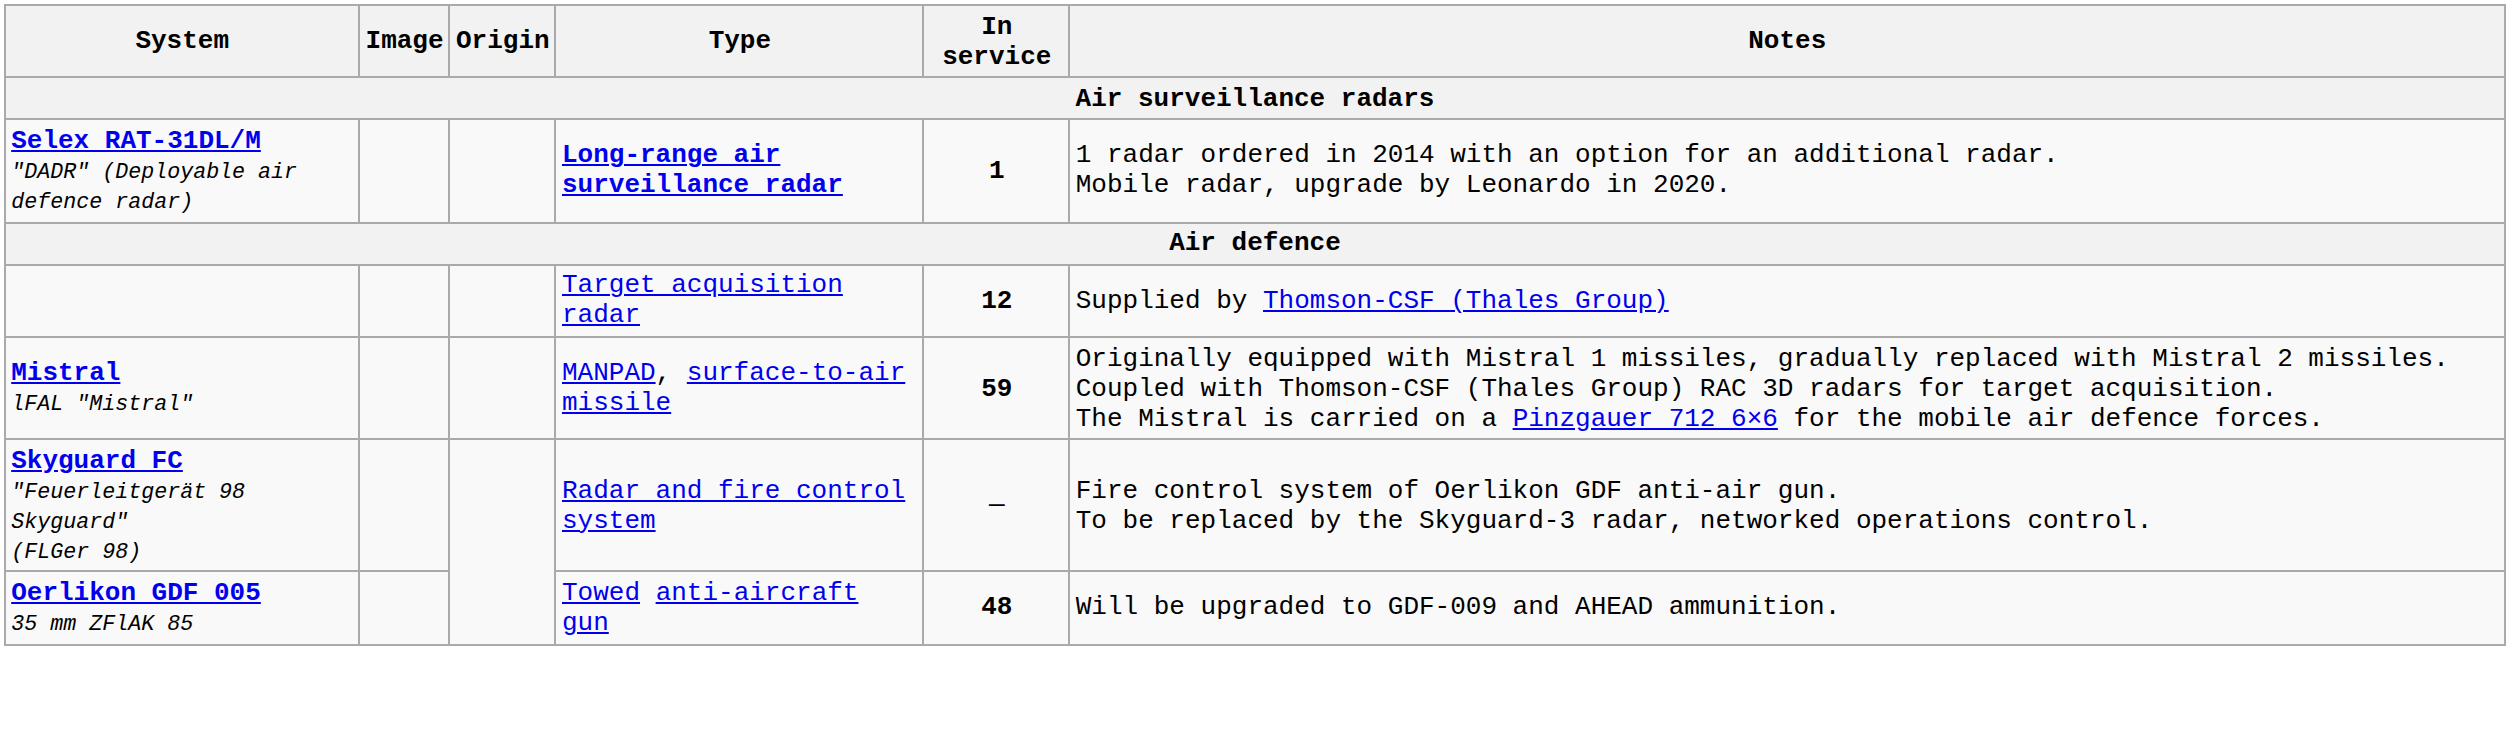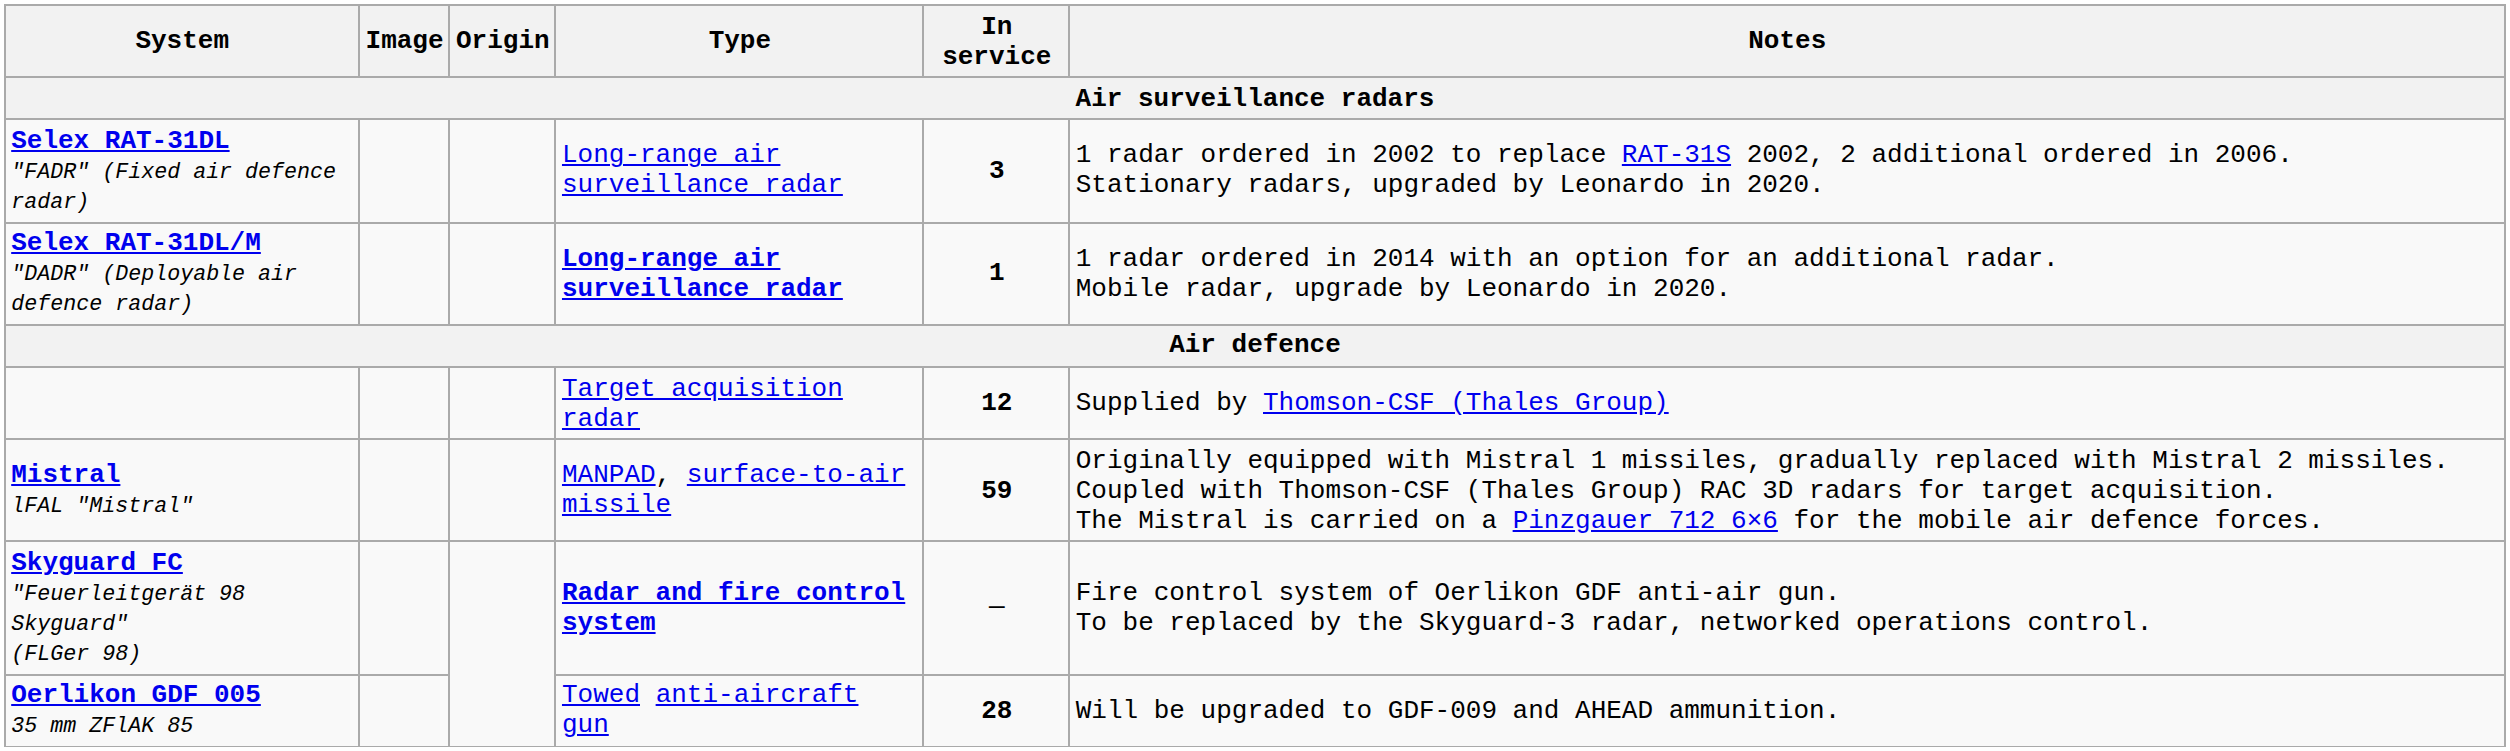+ row: Selex RAT-31DL "FADR" (Fixed air defence radar) | Long-range air surveillance radar | 3 | 1 radar ordered in 2002 to replace RAT-31S 2002, 2 additional ordered in 2006. Stationary radars, upgraded by Leonardo in 2020.
Skyguard FC "Feuerleitgerät 98 Skyguard" (FLGer 98) | Type: normal -> bold
Oerlikon GDF 005 35 mm ZFlAK 85 | In service: 48 -> 28
